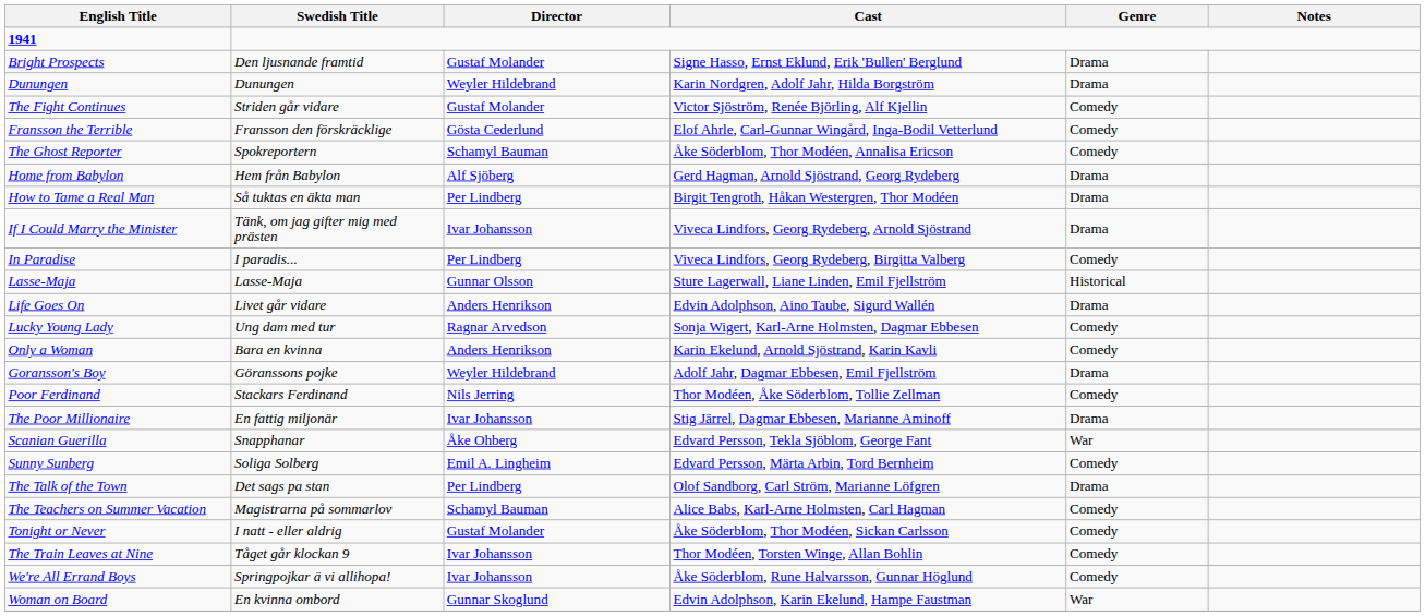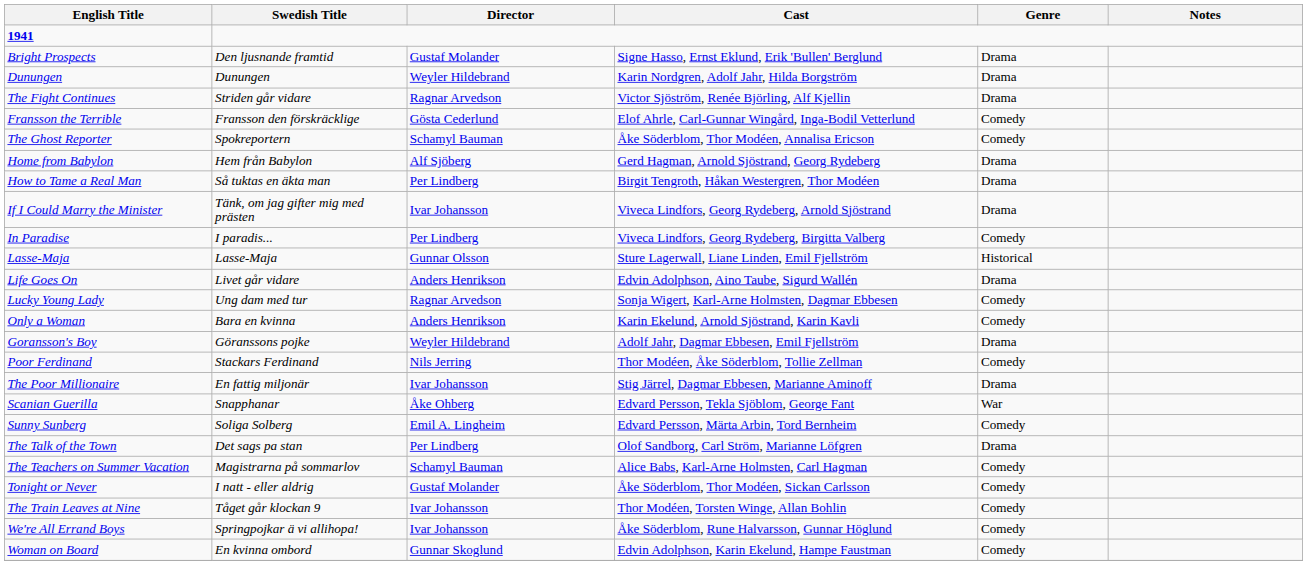The Fight Continues | Director: Gustaf Molander -> Ragnar Arvedson
The Fight Continues | Genre: Comedy -> Drama
Woman on Board | Genre: War -> Comedy
